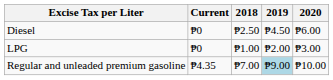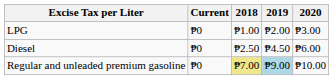rows swapped: LPG <-> Diesel
Regular and unleaded premium gasoline | Current: ₱4.35 -> ₱0
Regular and unleaded premium gasoline | 2018: no background -> khaki background
